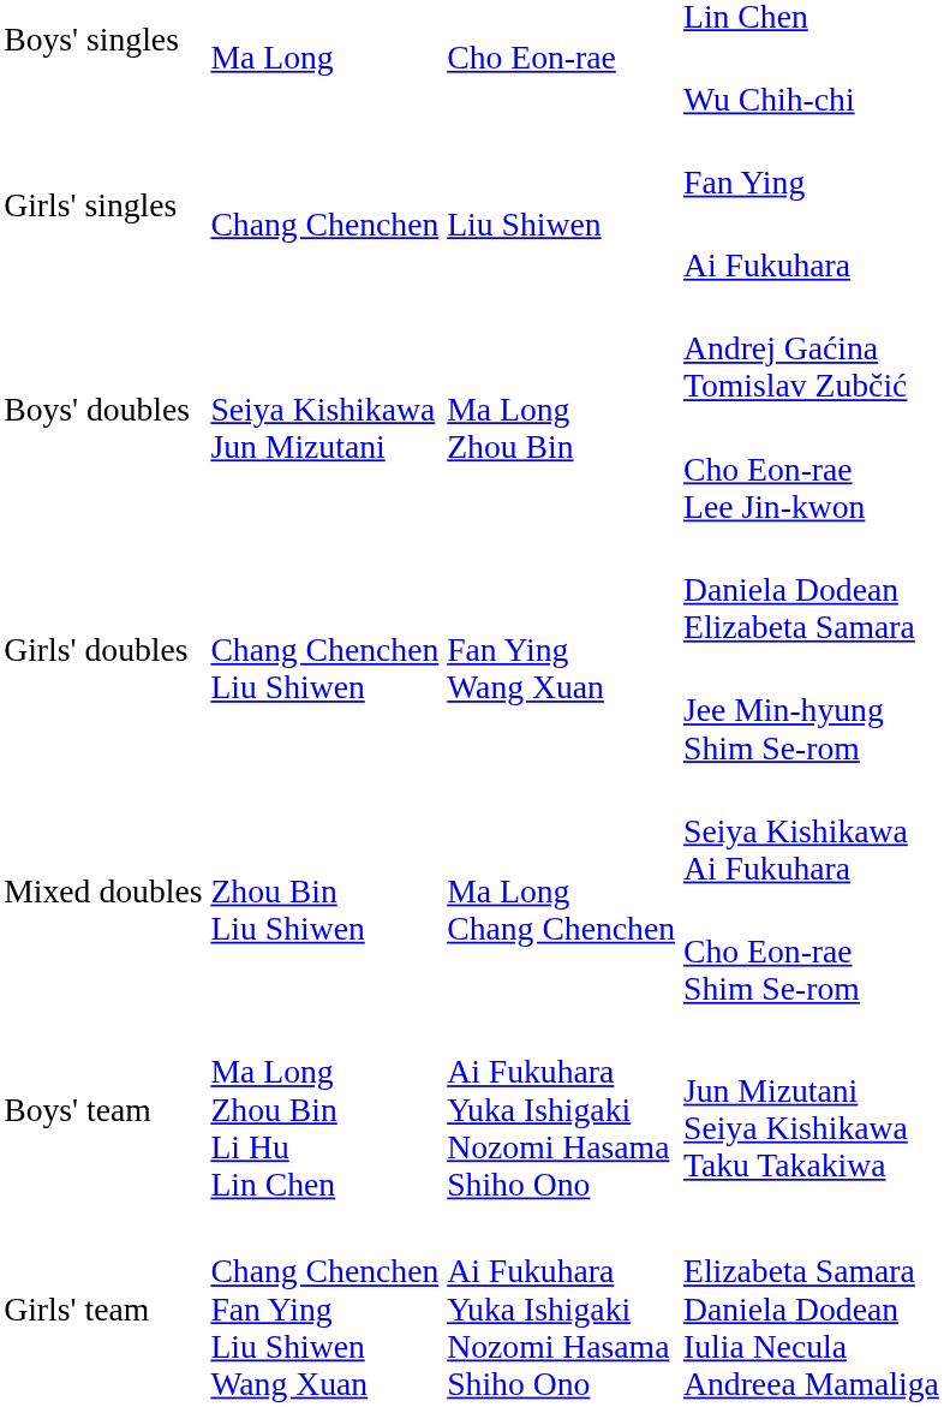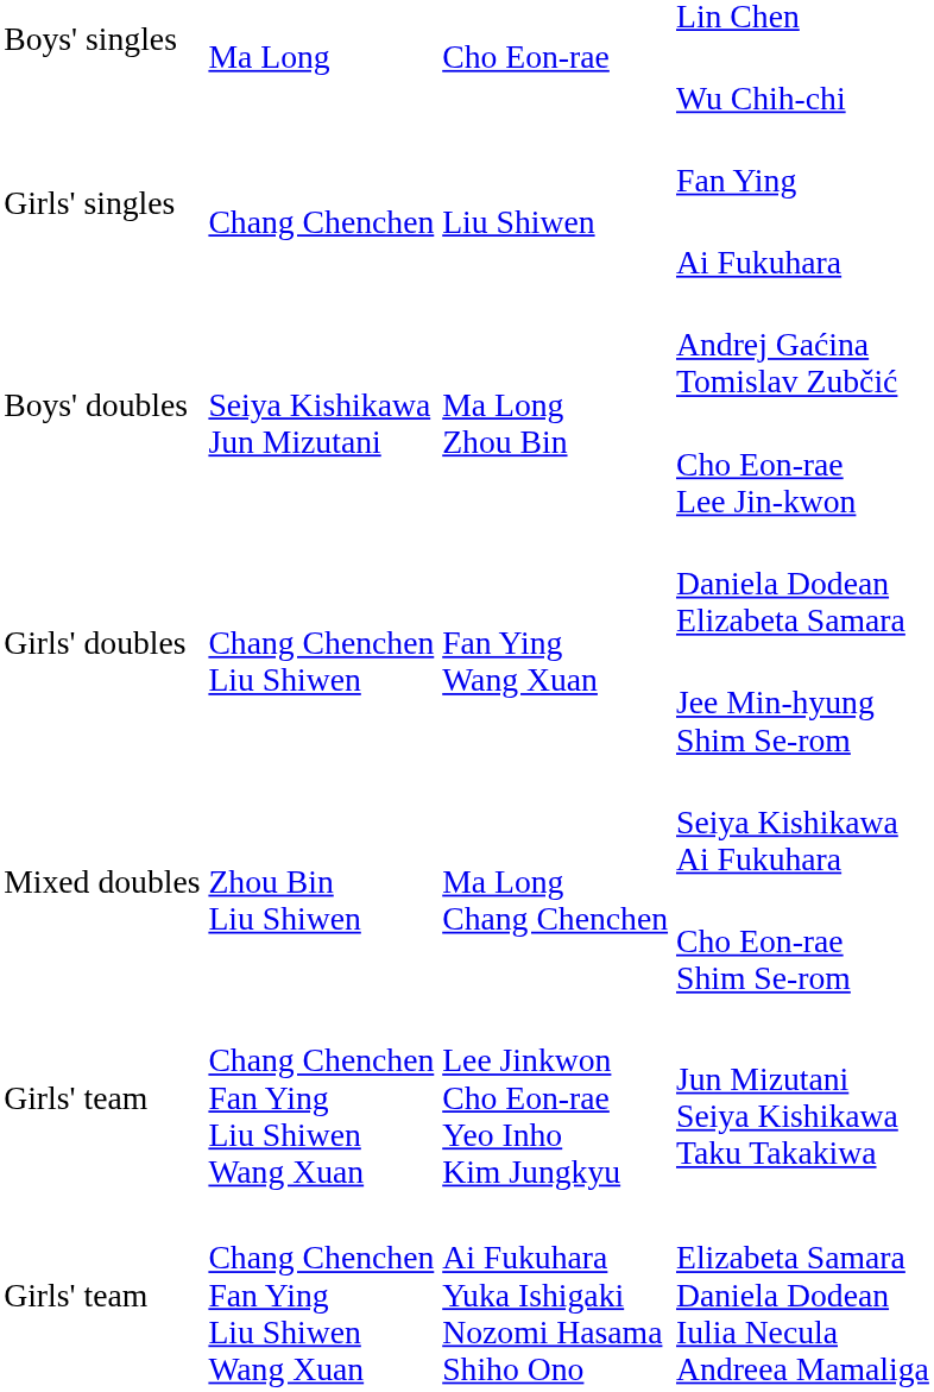Jun Mizutani Seiya Kishikawa Taku Takakiwa | column 1: Boys' team -> Girls' team
Jun Mizutani Seiya Kishikawa Taku Takakiwa | column 2: Ma Long Zhou Bin Li Hu Lin Chen -> Chang Chenchen Fan Ying Liu Shiwen Wang Xuan
Jun Mizutani Seiya Kishikawa Taku Takakiwa | column 3: Ai Fukuhara Yuka Ishigaki Nozomi Hasama Shiho Ono -> Lee Jinkwon Cho Eon-rae Yeo Inho Kim Jungkyu
